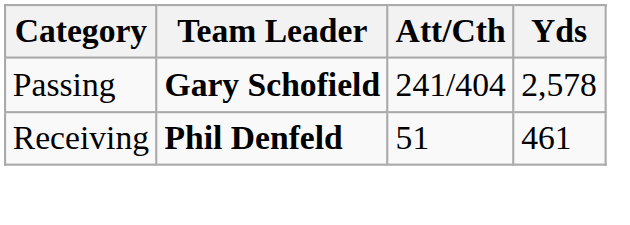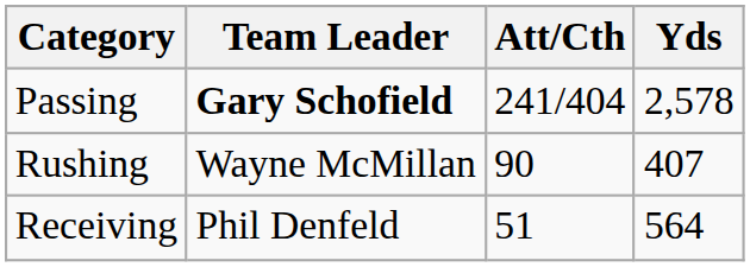+ row: Rushing | Wayne McMillan | 90 | 407
Receiving | Team Leader: bold -> normal
Receiving | Yds: 461 -> 564
